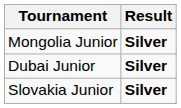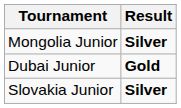Dubai Junior | Result: Silver -> Gold
